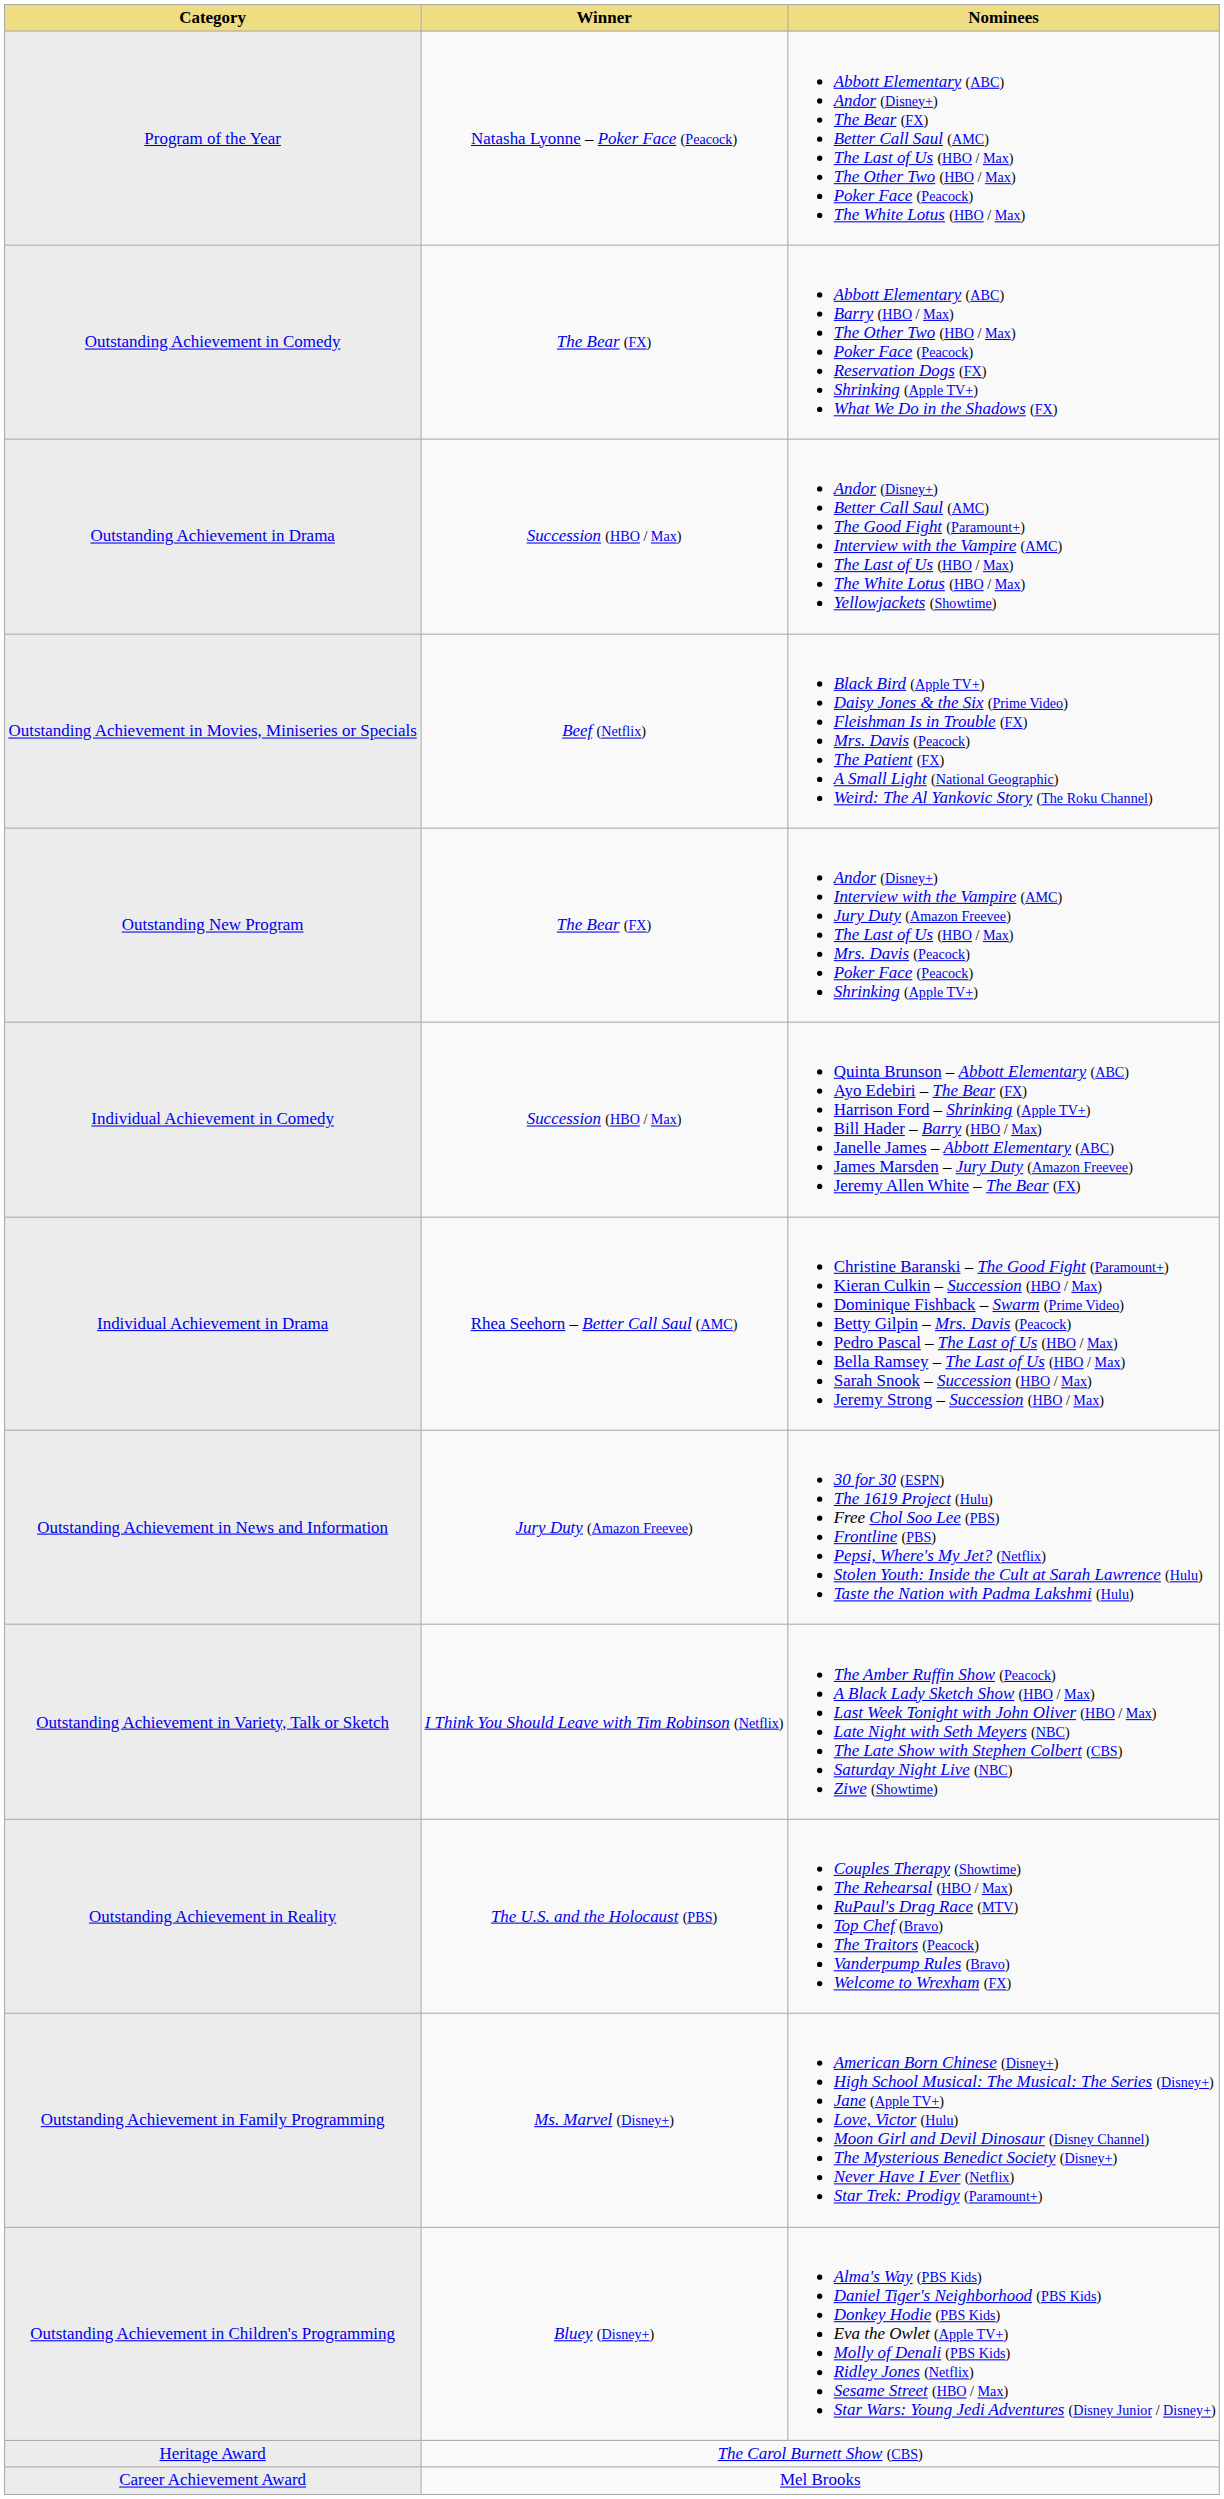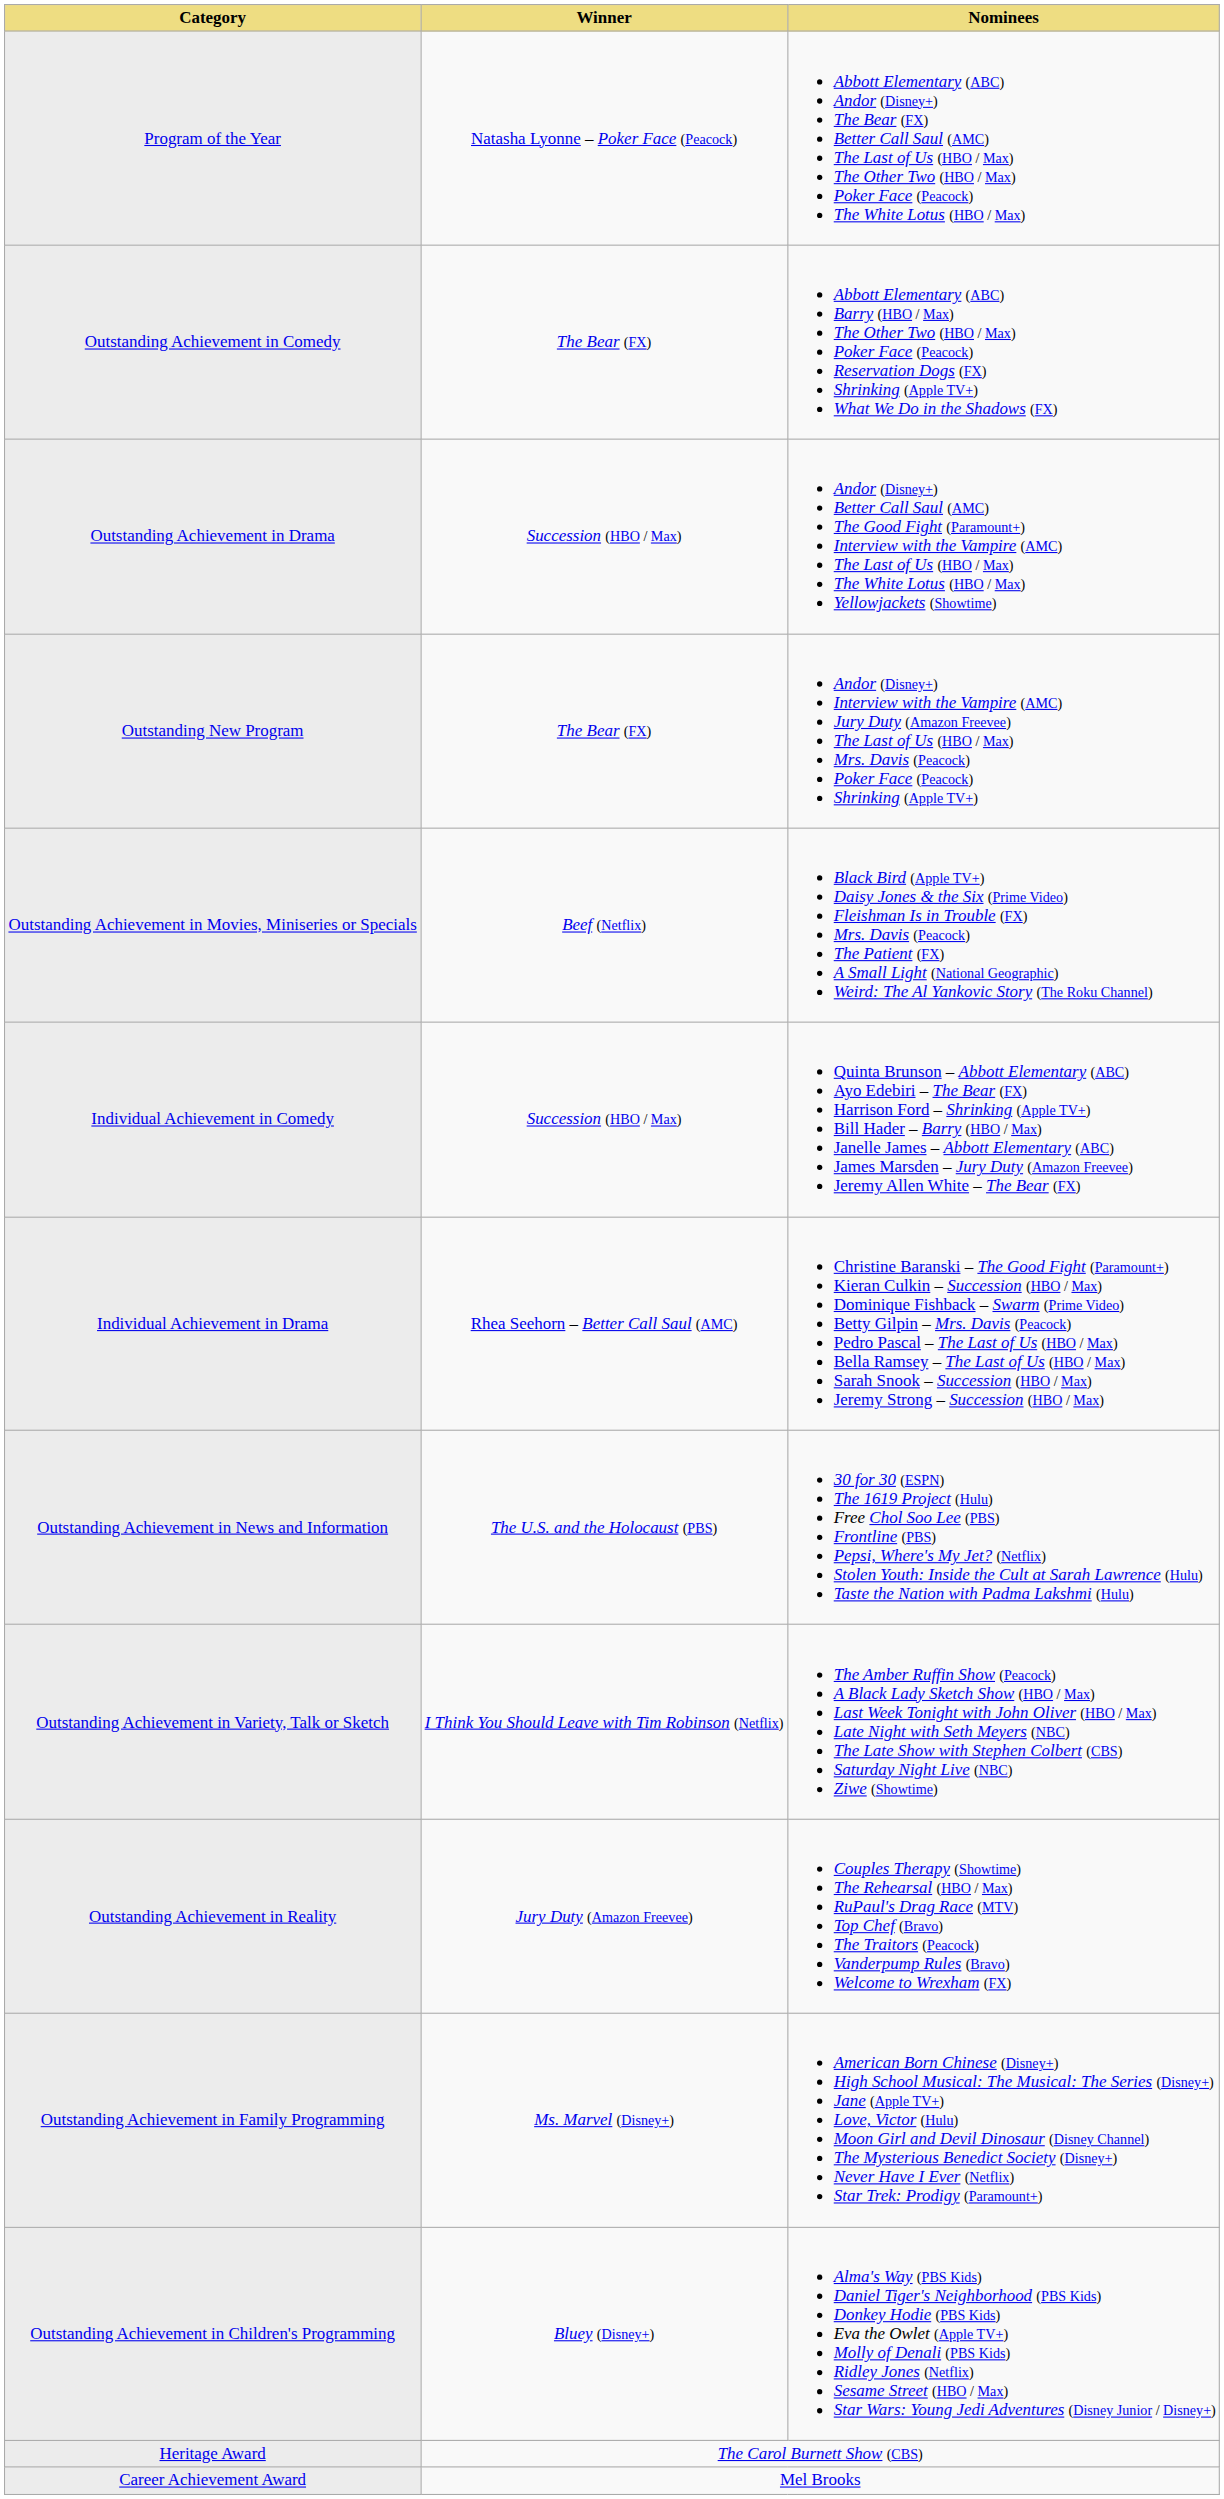rows swapped: Outstanding Achievement in Movies, Miniseries or Specials <-> Outstanding New Program
Outstanding Achievement in News and Information | Winner: Jury Duty (Amazon Freevee) -> The U.S. and the Holocaust (PBS)
Outstanding Achievement in Reality | Winner: The U.S. and the Holocaust (PBS) -> Jury Duty (Amazon Freevee)
